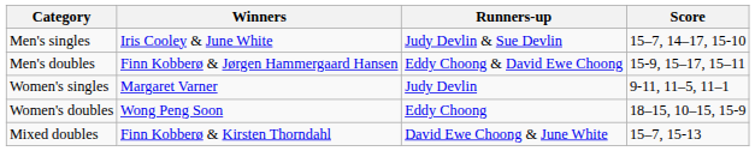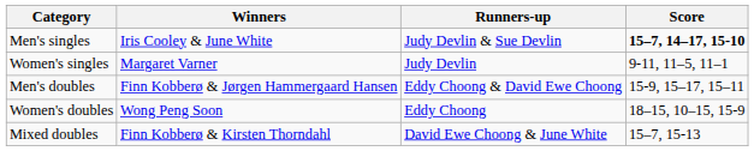Men's singles | Score: normal -> bold
rows swapped: Women's singles <-> Men's doubles
